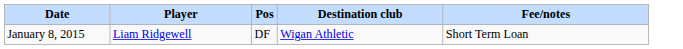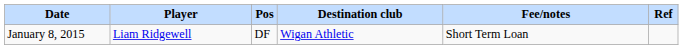+ column: Ref
